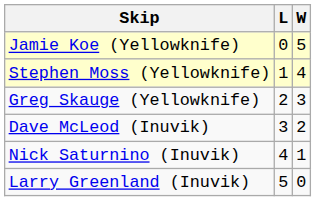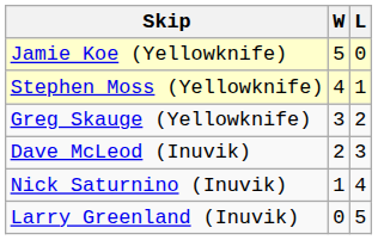columns swapped: W <-> L
